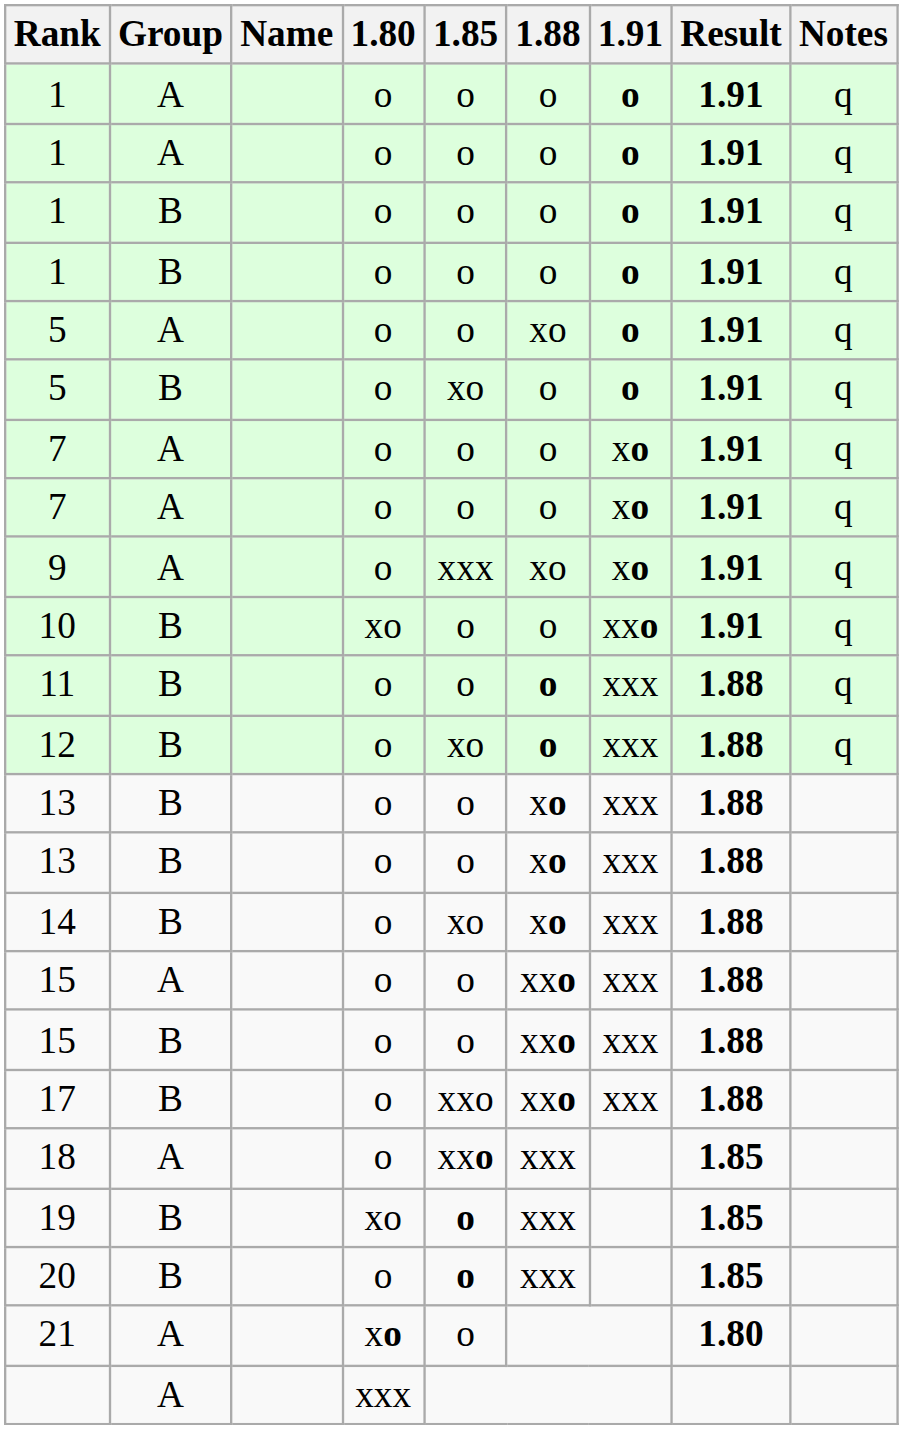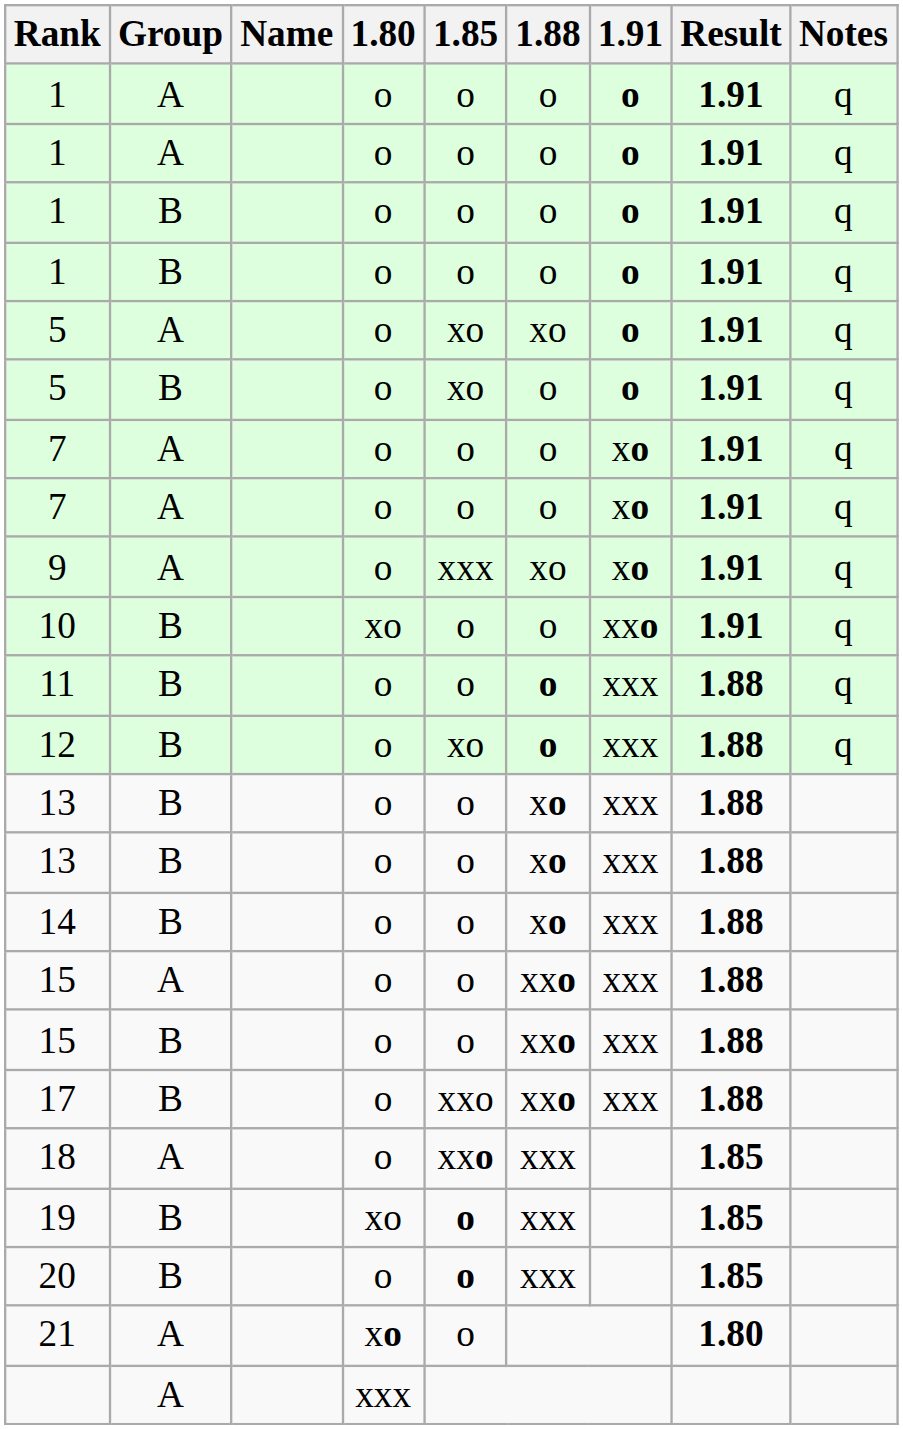5 / A | 1.85: o -> xo
14 | 1.85: xo -> o
